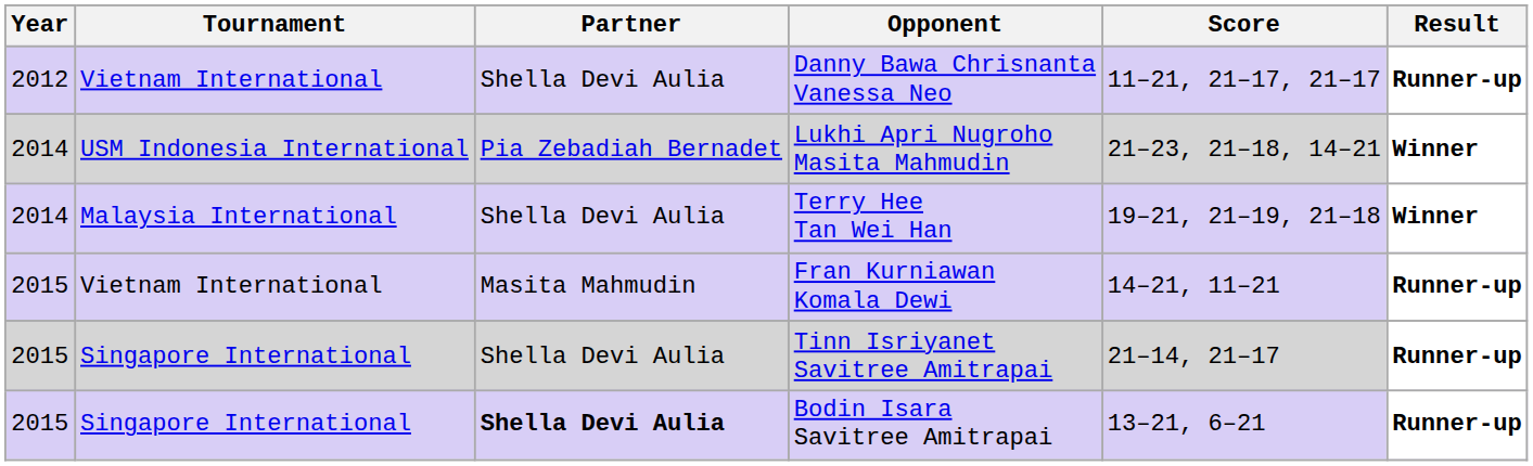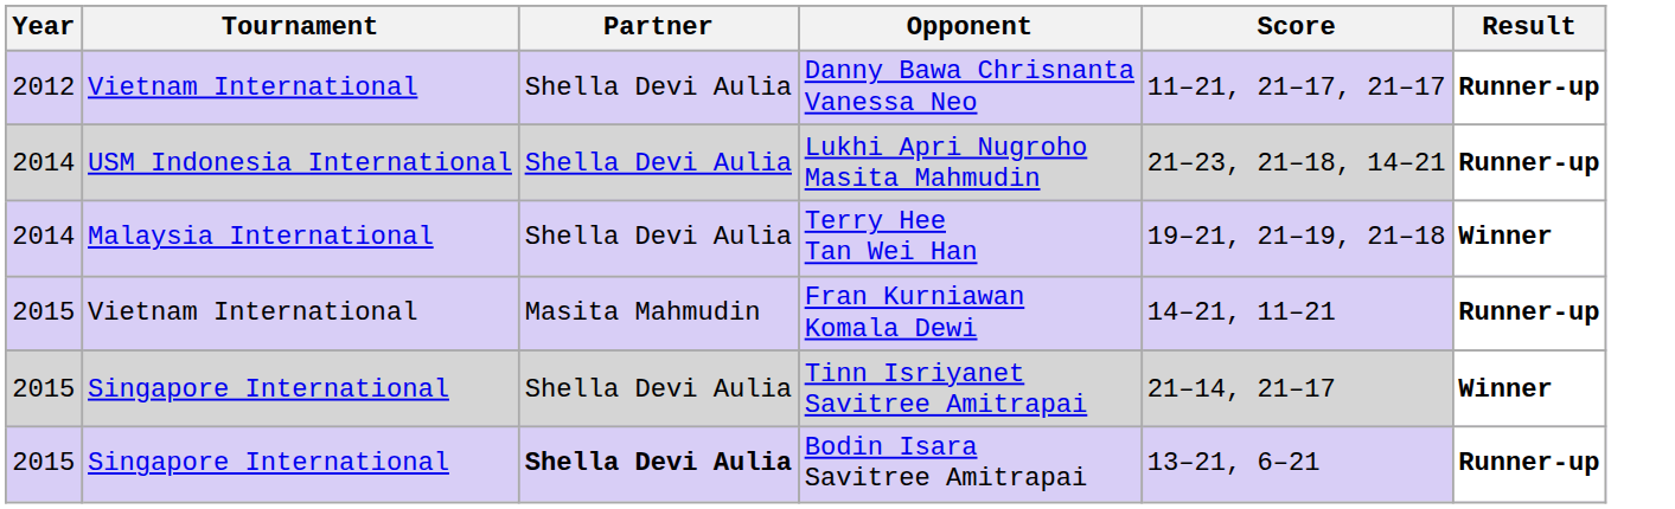Lukhi Apri Nugroho Masita Mahmudin | Partner: Pia Zebadiah Bernadet -> Shella Devi Aulia
Lukhi Apri Nugroho Masita Mahmudin | Result: Winner -> Runner-up
Tinn Isriyanet Savitree Amitrapai | Result: Runner-up -> Winner
